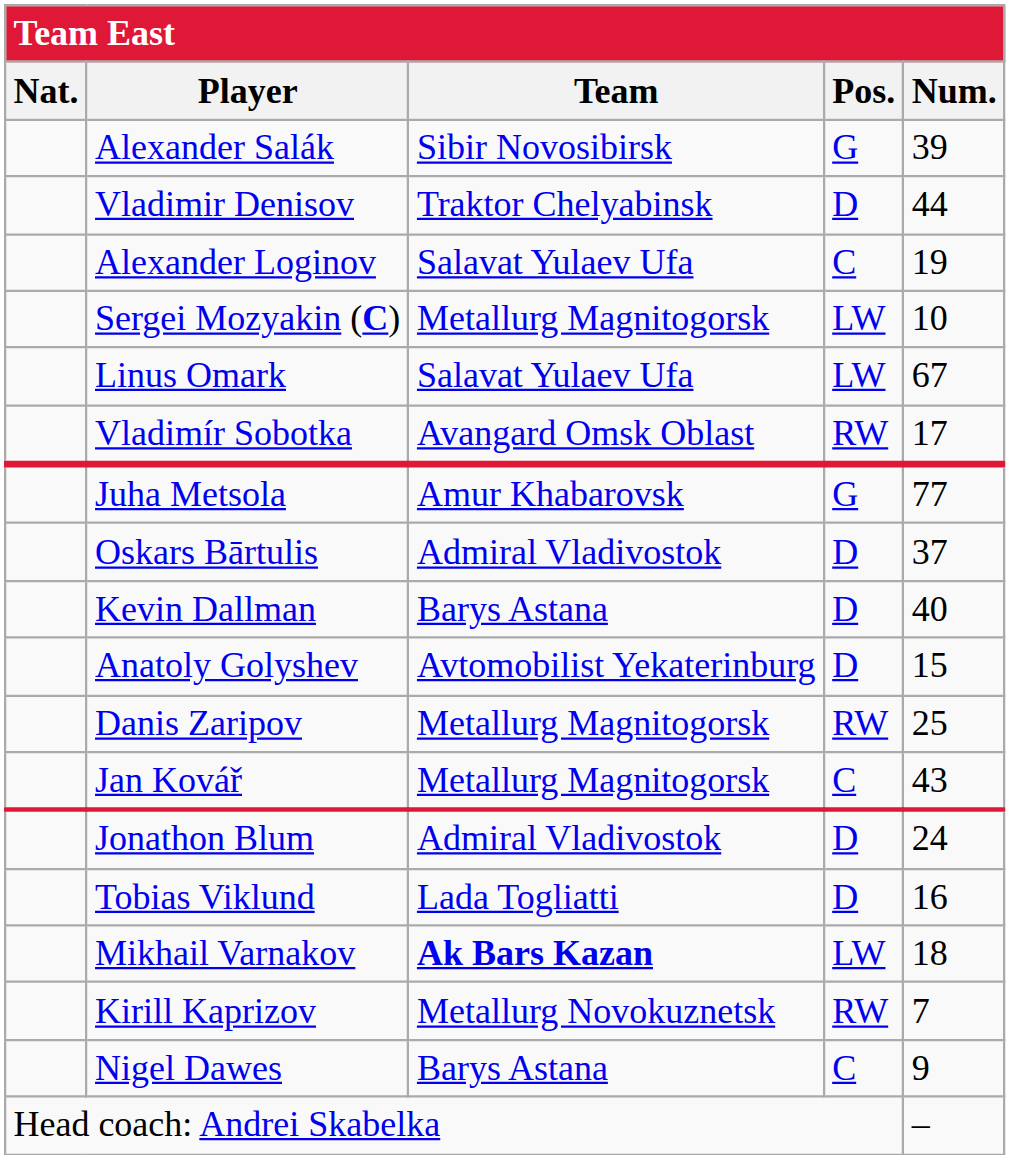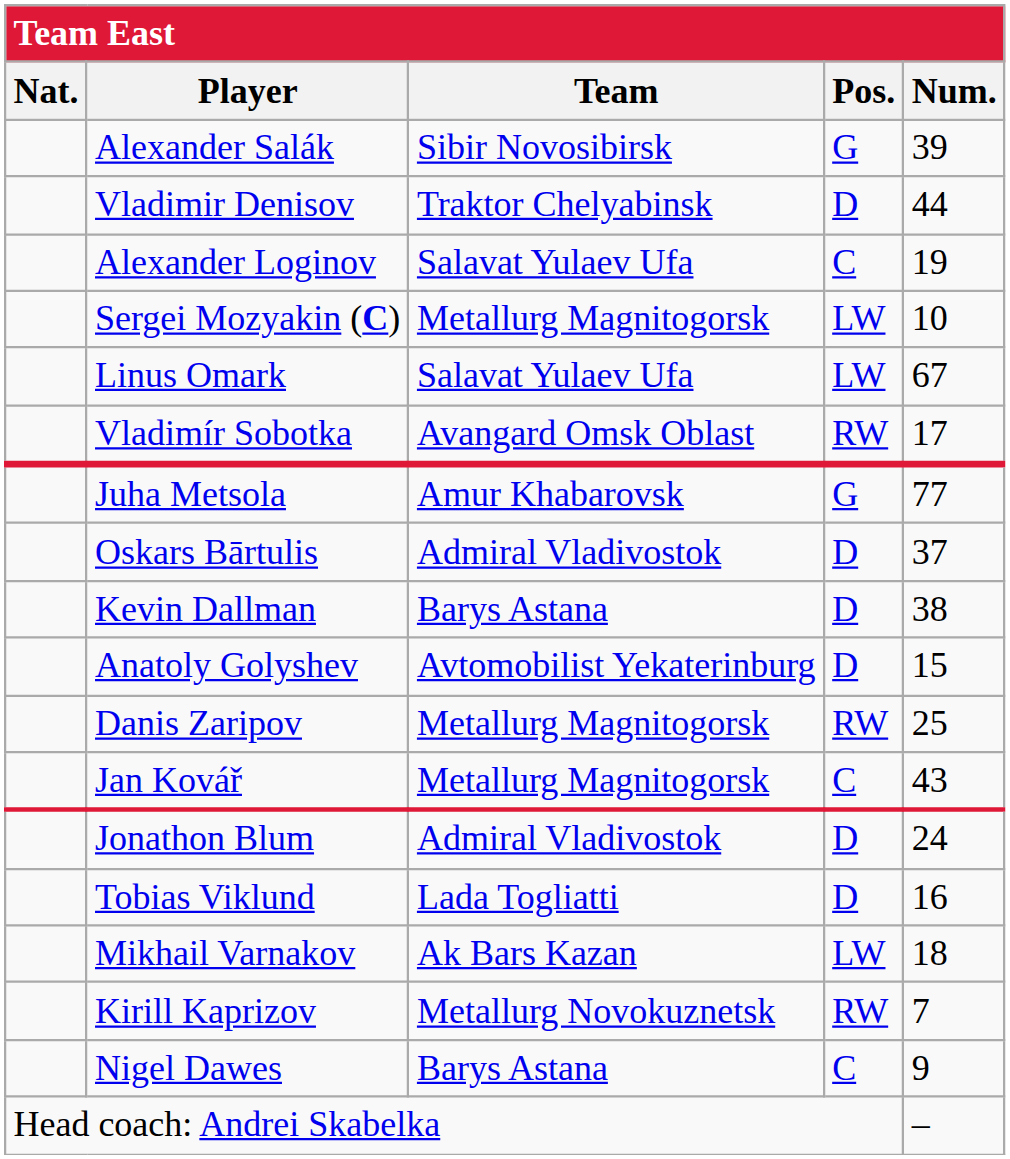Kevin Dallman | Num.: 40 -> 38
Mikhail Varnakov | Team: bold -> normal
